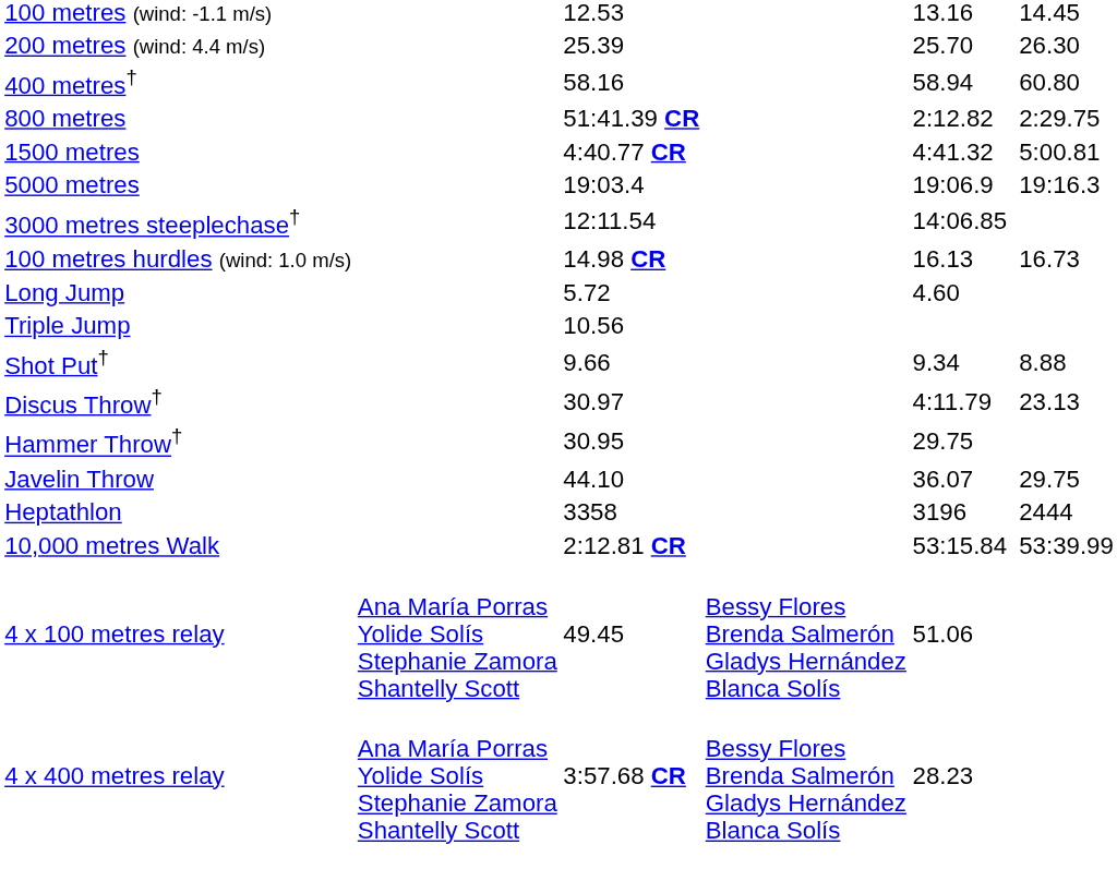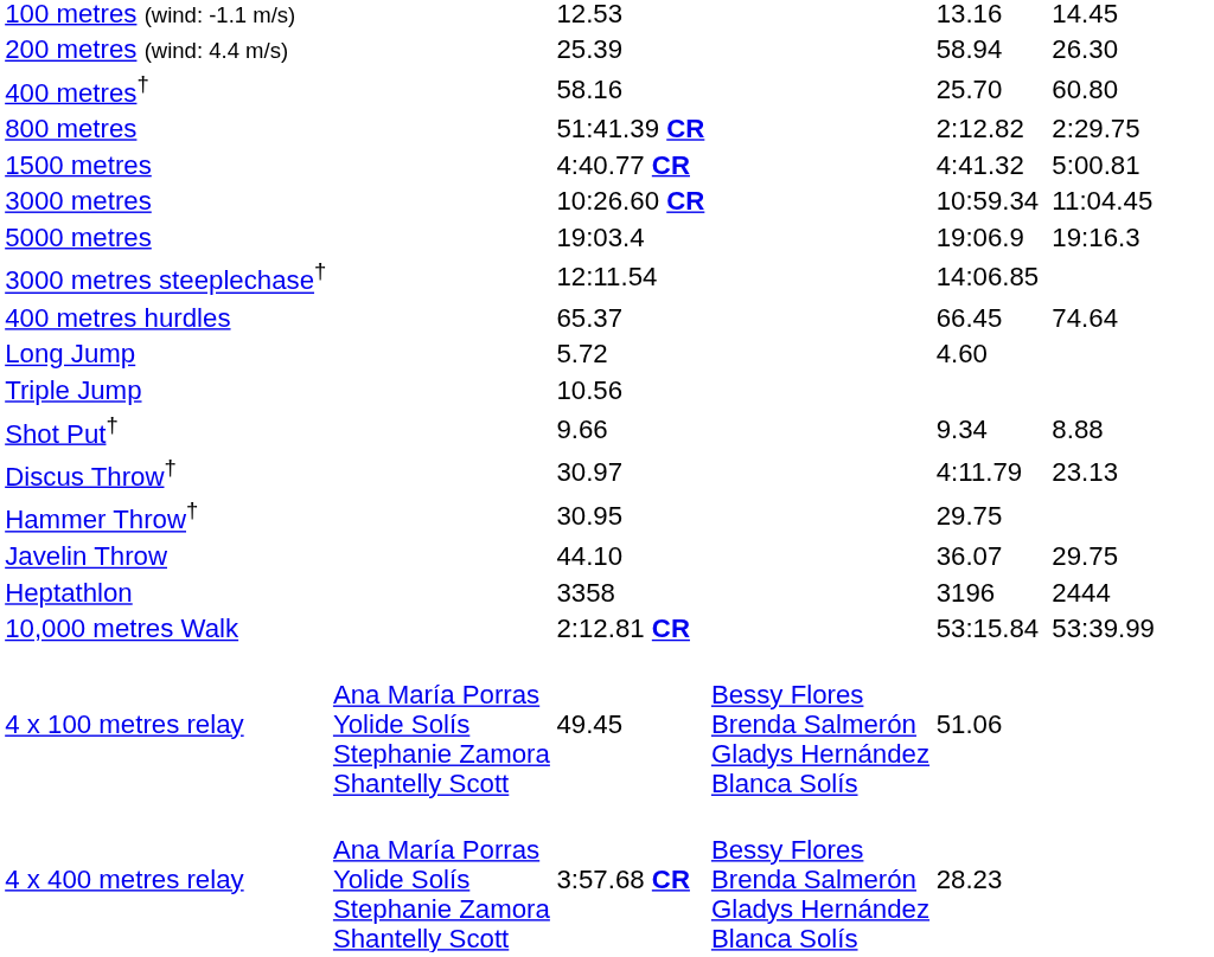200 metres (wind: 4.4 m/s) | column 5: 25.70 -> 58.94
400 metres† | column 5: 58.94 -> 25.70
+ row: 3000 metres | 10:26.60 CR | 10:59.34 | 11:04.45
- row: 100 metres hurdles (wind: 1.0 m/s) | 14.98 CR | 16.13 | 16.73
+ row: 400 metres hurdles | 65.37 | 66.45 | 74.64
